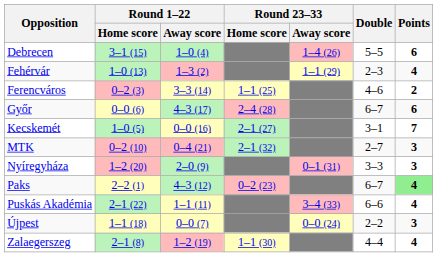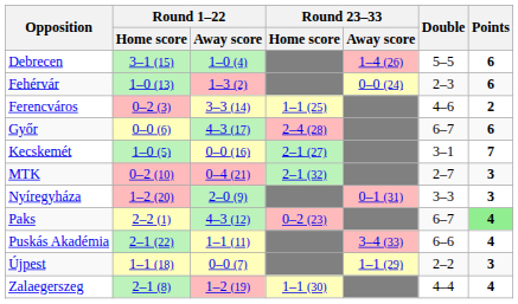Fehérvár | Round 23–33 / Away score: 1–1 (29) -> 0–0 (24)
Fehérvár | Points: 4 -> 6
Újpest | Round 23–33 / Away score: 0–0 (24) -> 1–1 (29)
